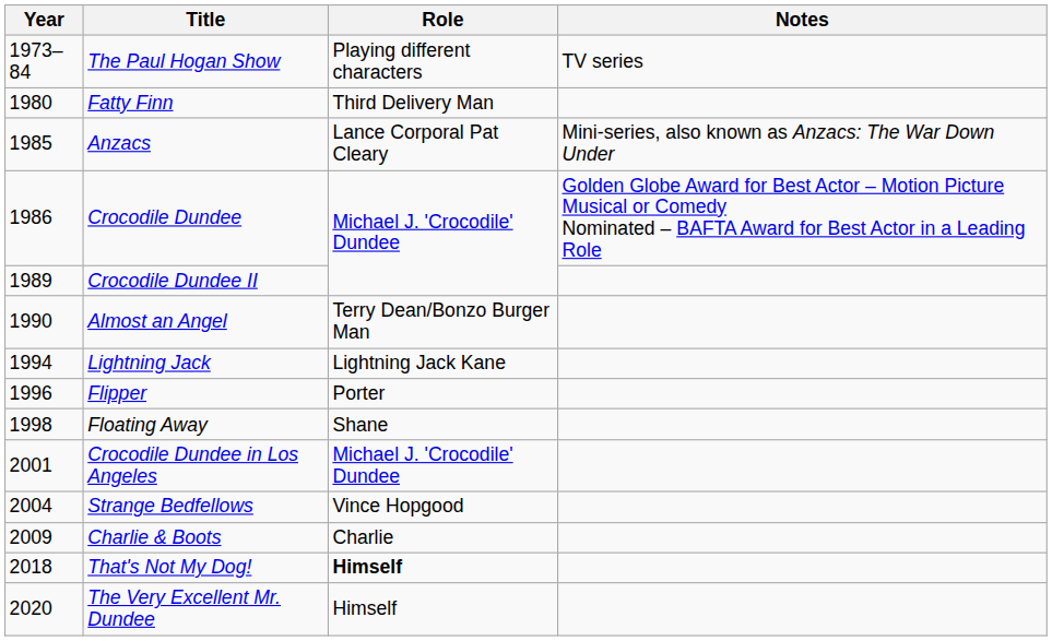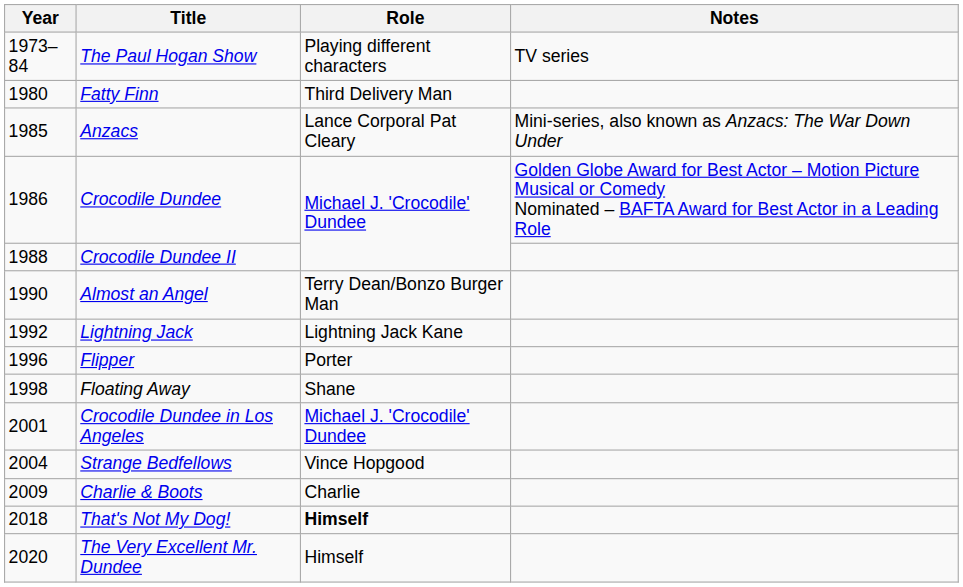Crocodile Dundee II | Year: 1989 -> 1988
Lightning Jack | Year: 1994 -> 1992
